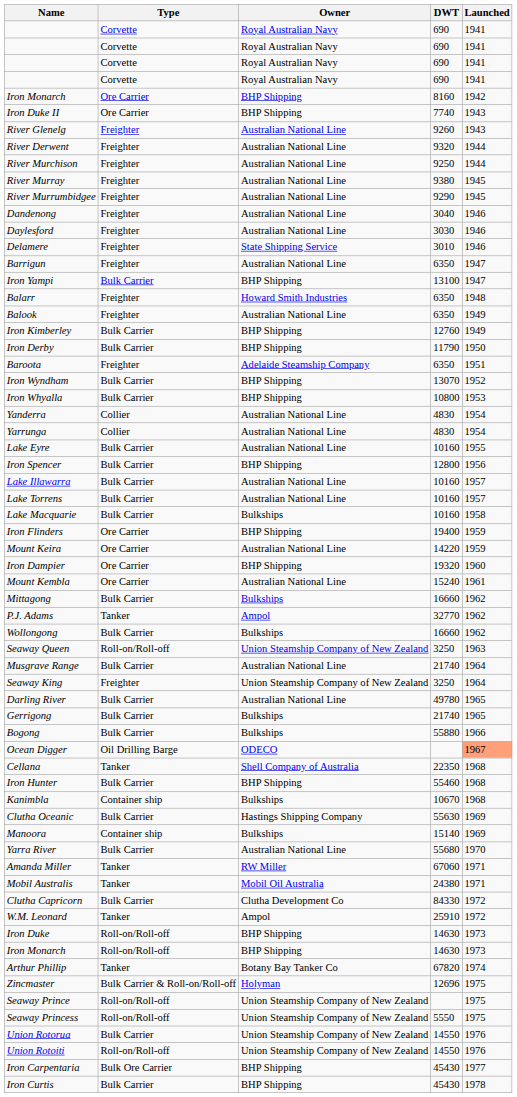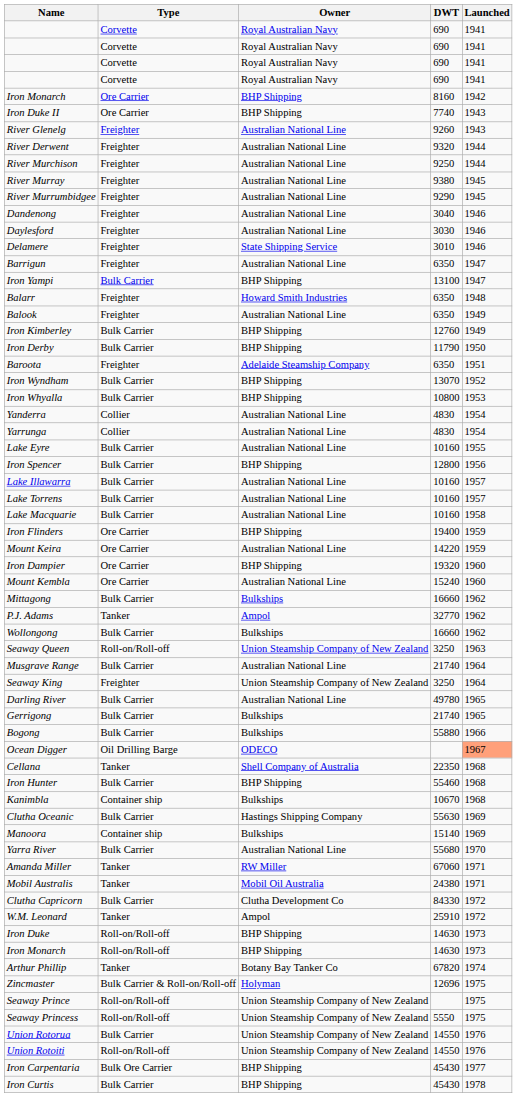Lake Macquarie | Owner: Bulkships -> Australian National Line
Mount Kembla | Launched: 1961 -> 1960
